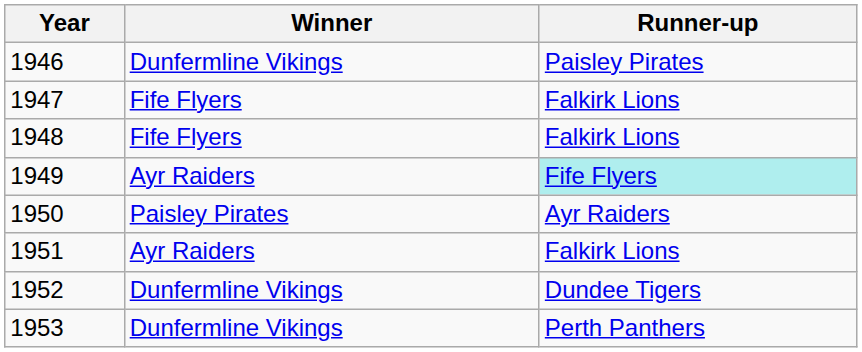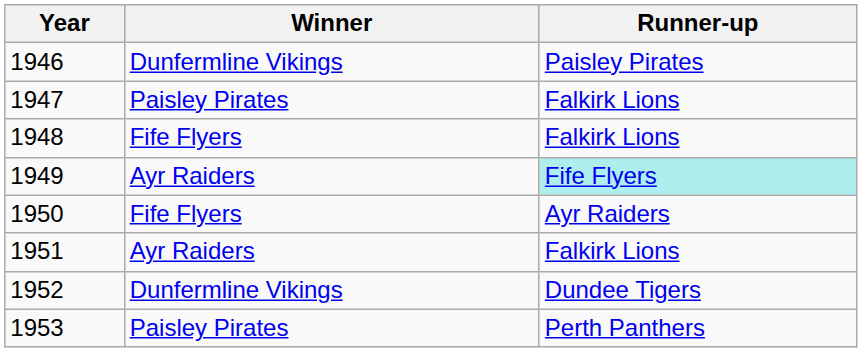1947 | Winner: Fife Flyers -> Paisley Pirates
1950 | Winner: Paisley Pirates -> Fife Flyers
1953 | Winner: Dunfermline Vikings -> Paisley Pirates
